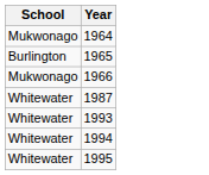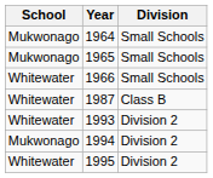+ column: Division | Small Schools | Small Schools | Small Schools | Class B | Division 2 | Division 2 | Division 2
1965 | School: Burlington -> Mukwonago
1966 | School: Mukwonago -> Whitewater
1994 | School: Whitewater -> Mukwonago
